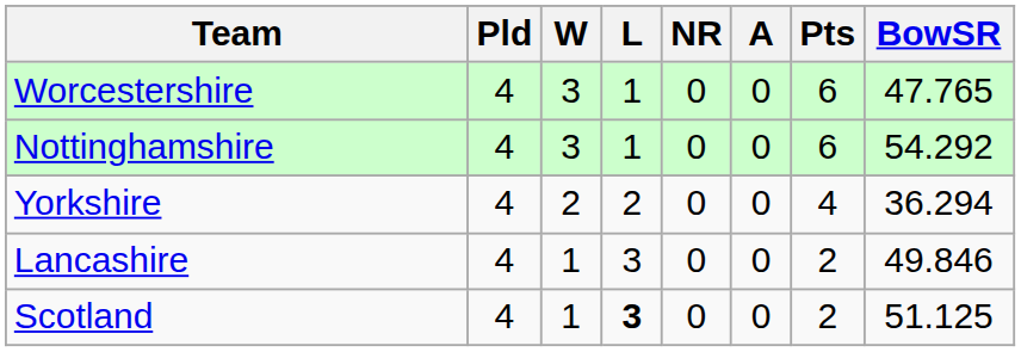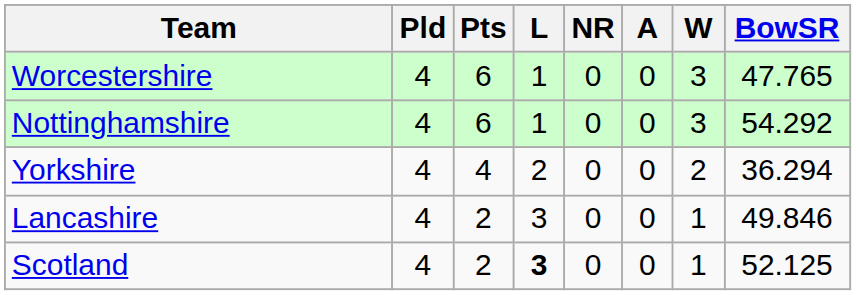columns swapped: W <-> Pts
Scotland | BowSR: 51.125 -> 52.125
